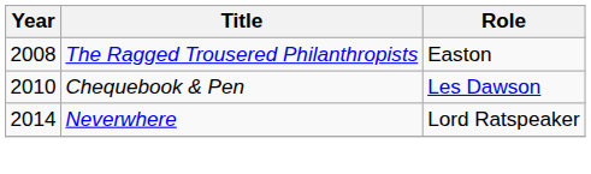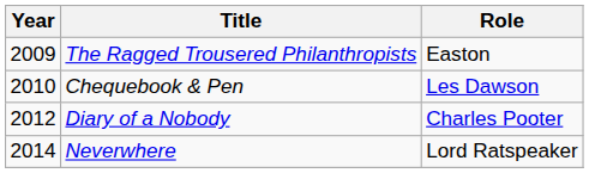The Ragged Trousered Philanthropists | Year: 2008 -> 2009
+ row: 2012 | Diary of a Nobody | Charles Pooter
